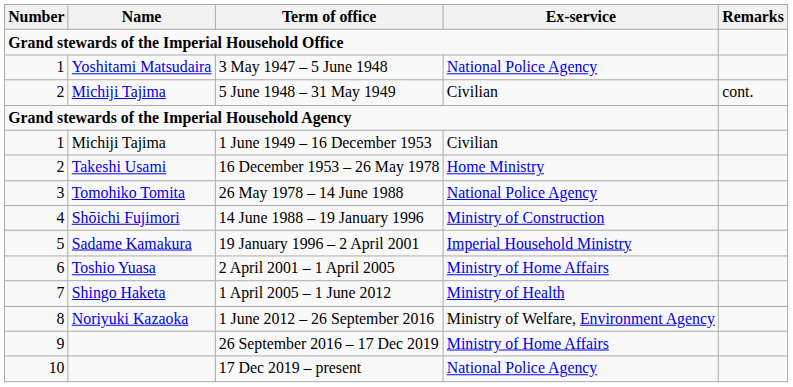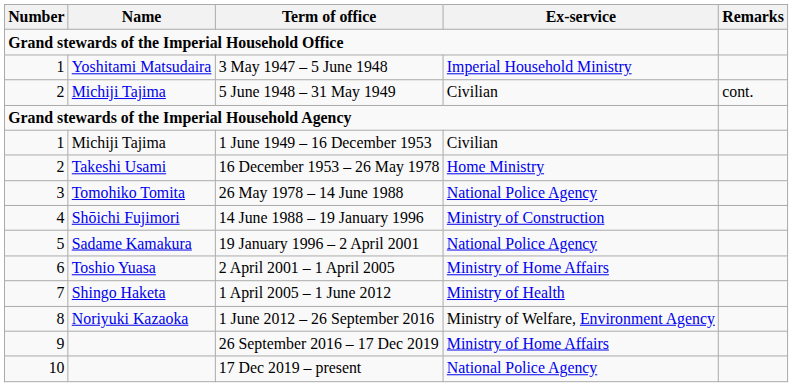3 May 1947 – 5 June 1948 | Ex-service: National Police Agency -> Imperial Household Ministry
19 January 1996 – 2 April 2001 | Ex-service: Imperial Household Ministry -> National Police Agency
